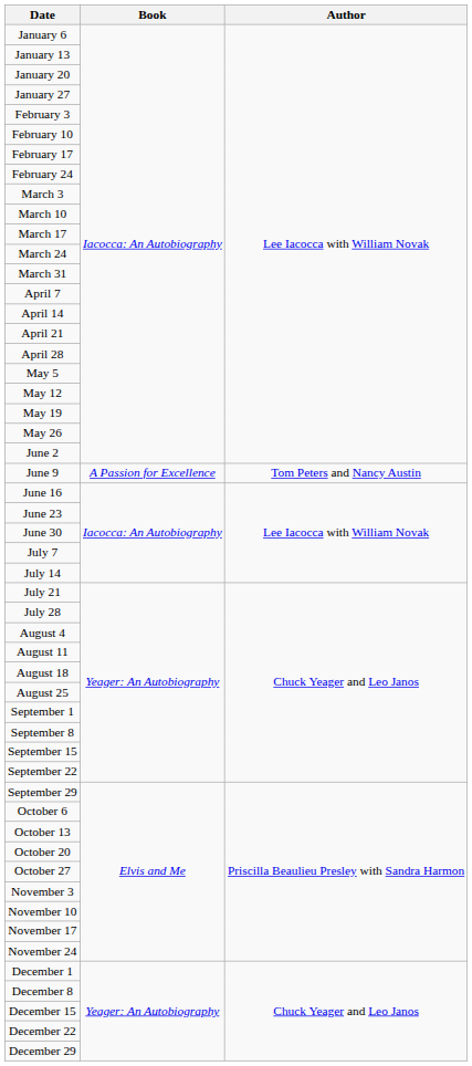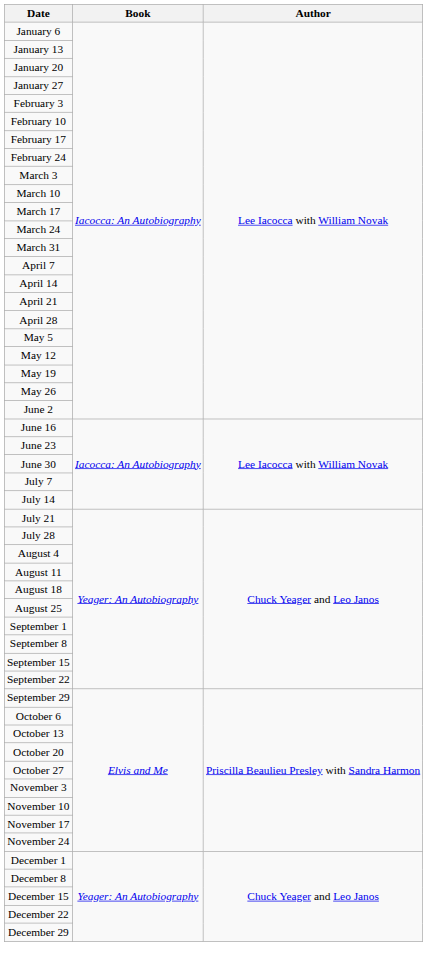- row: June 9 | A Passion for Excellence | Tom Peters and Nancy Austin
